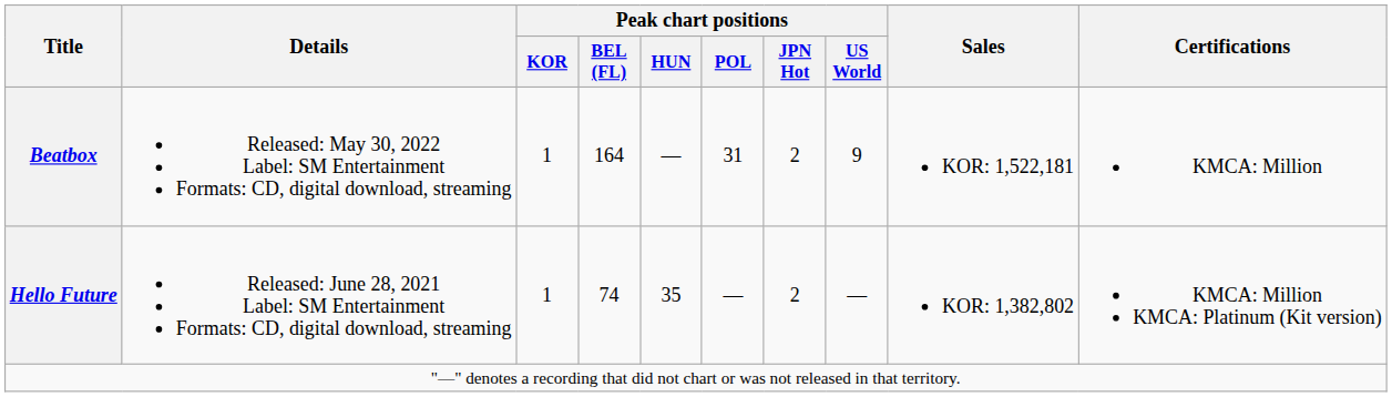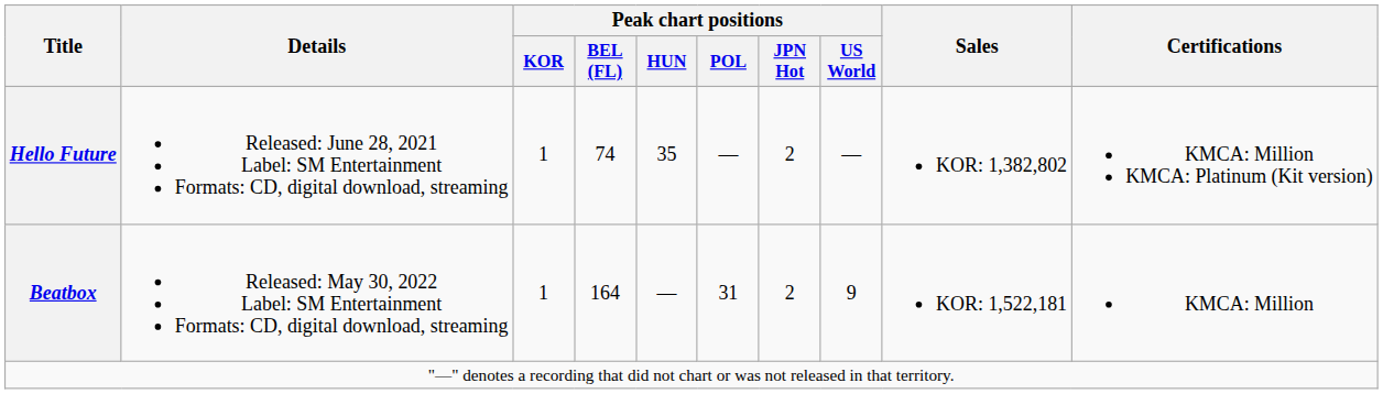rows swapped: Hello Future <-> Beatbox
